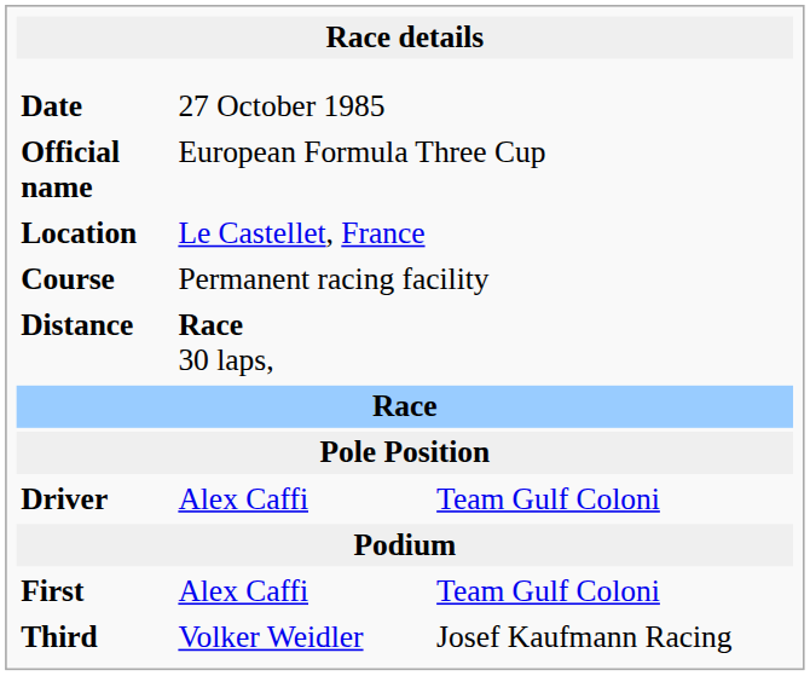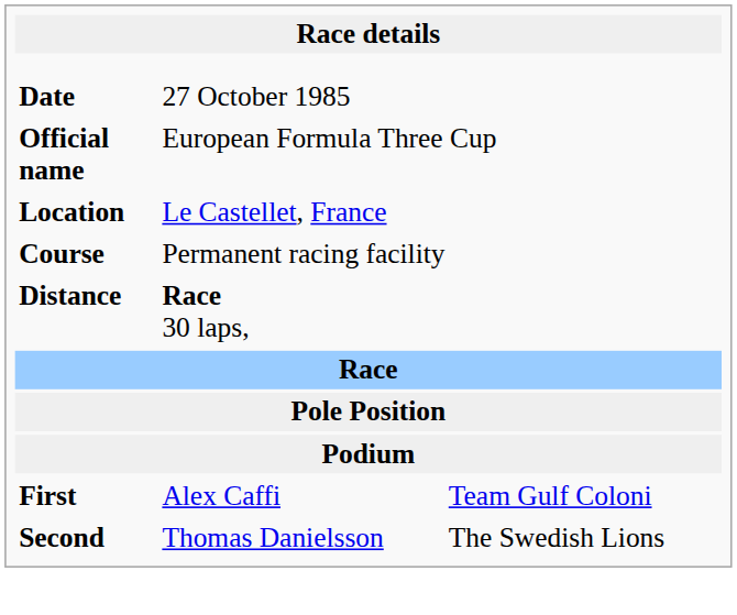- row: Driver | Alex Caffi | Team Gulf Coloni
+ row: Second | Thomas Danielsson | The Swedish Lions
- row: Third | Volker Weidler | Josef Kaufmann Racing
